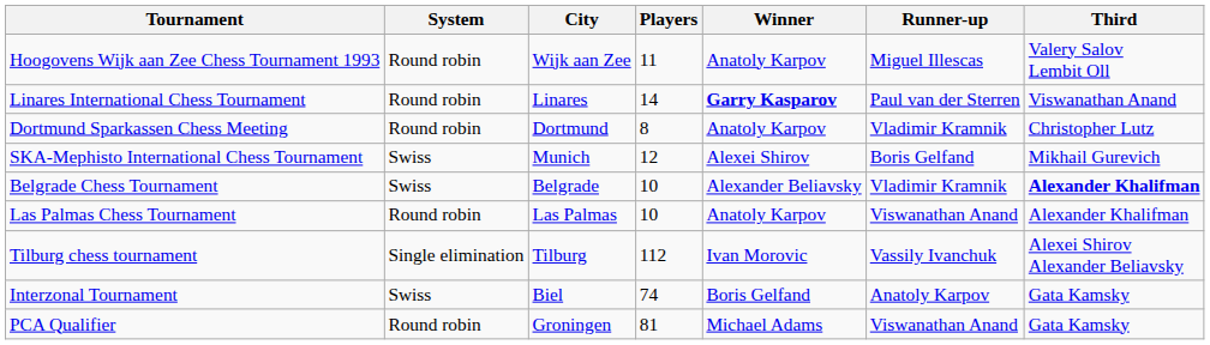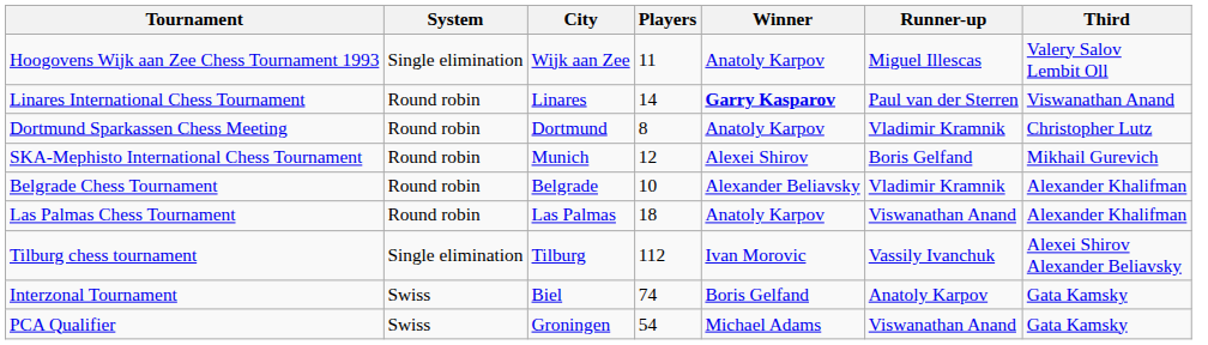Hoogovens Wijk aan Zee Chess Tournament 1993 | System: Round robin -> Single elimination
SKA-Mephisto International Chess Tournament | System: Swiss -> Round robin
Belgrade Chess Tournament | System: Swiss -> Round robin
Belgrade Chess Tournament | Third: bold -> normal
Las Palmas Chess Tournament | Players: 10 -> 18
PCA Qualifier | System: Round robin -> Swiss
PCA Qualifier | Players: 81 -> 54
